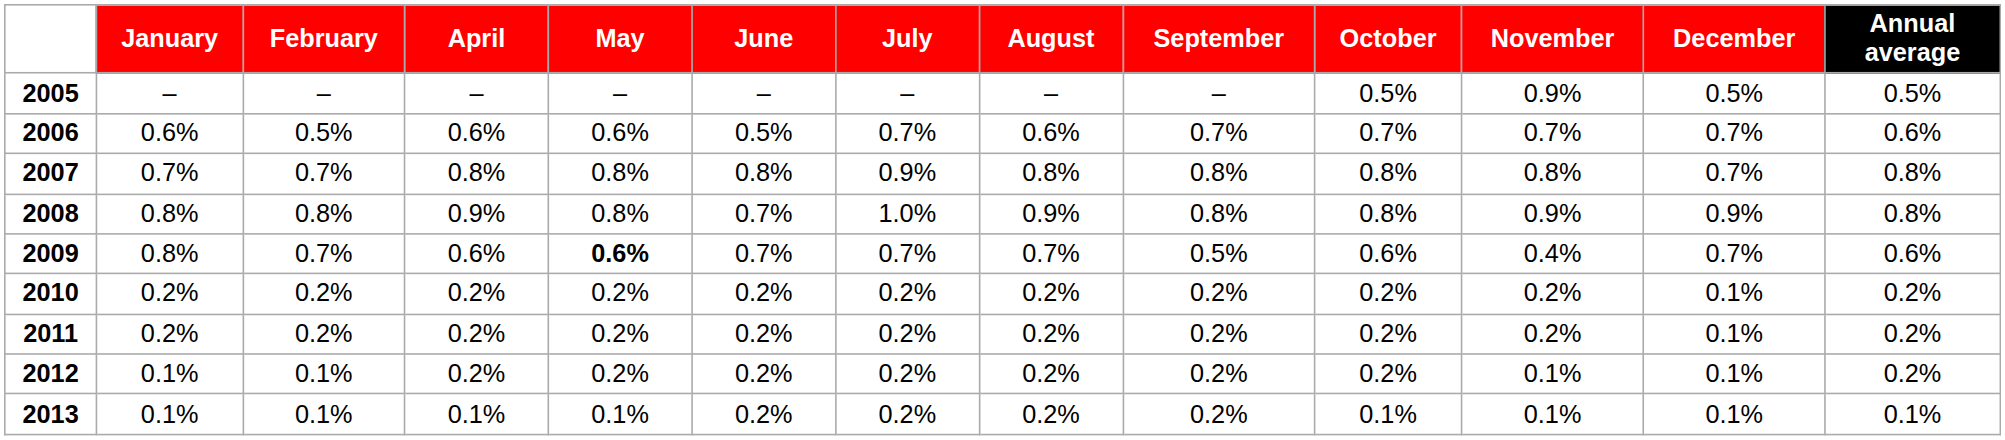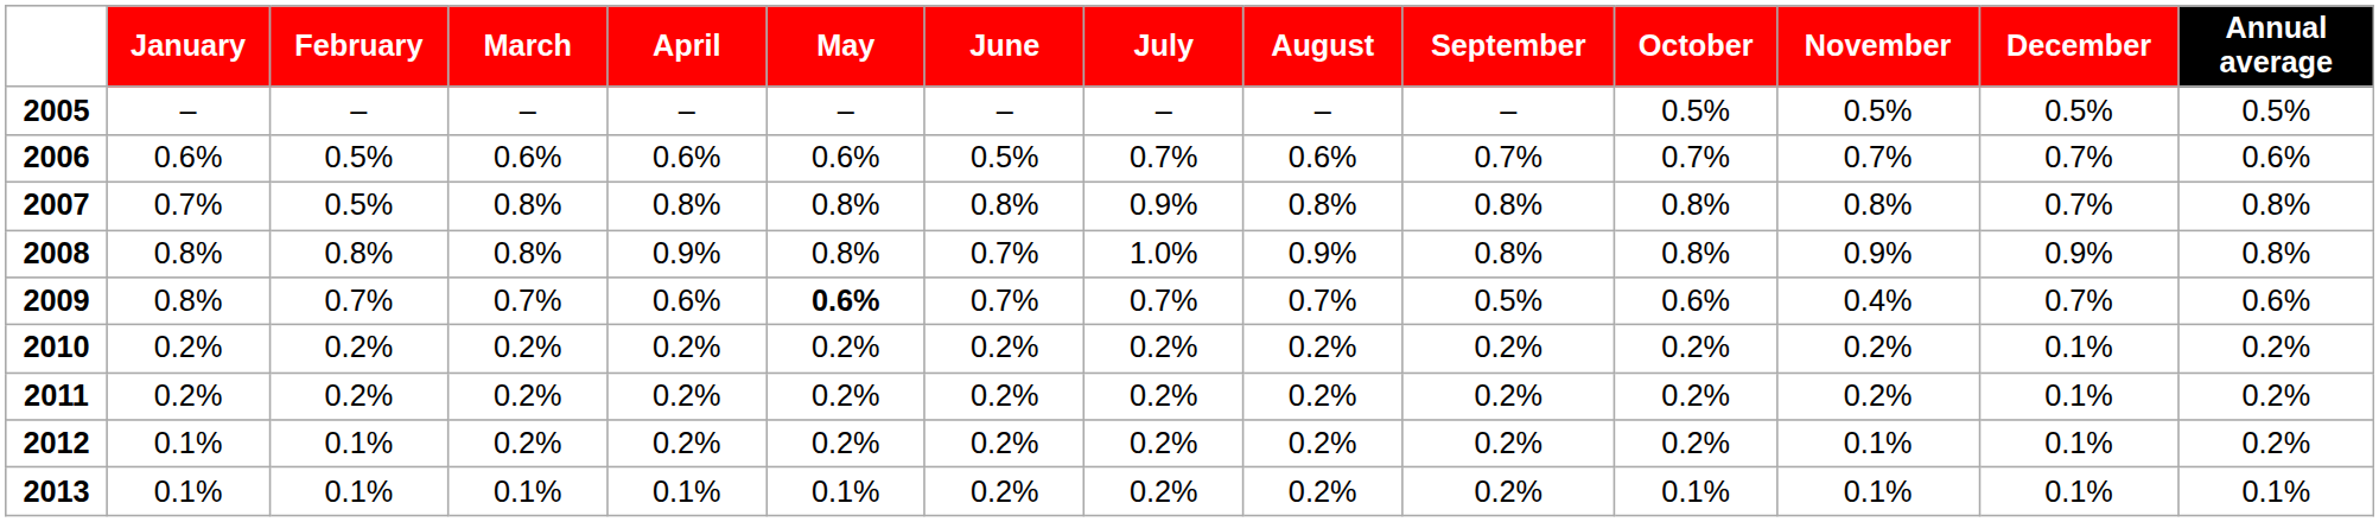+ column: March | – | 0.6% | 0.8% | 0.8% | 0.7% | 0.2% | 0.2% | 0.2% | 0.1%
2005 | November: 0.9% -> 0.5%
2007 | February: 0.7% -> 0.5%
